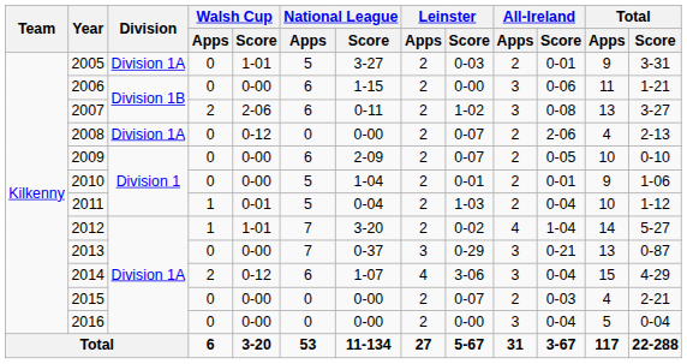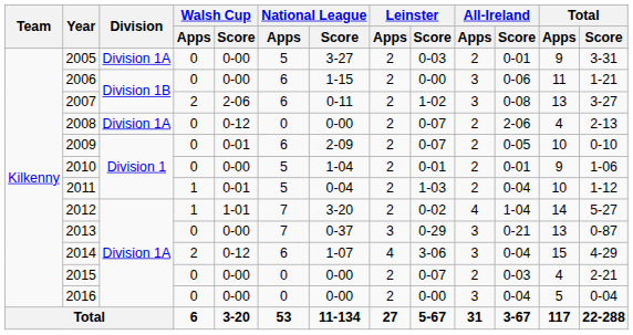2005 | Walsh Cup / Score: 1-01 -> 0-00
2009 | Walsh Cup / Score: 0-00 -> 0-01
